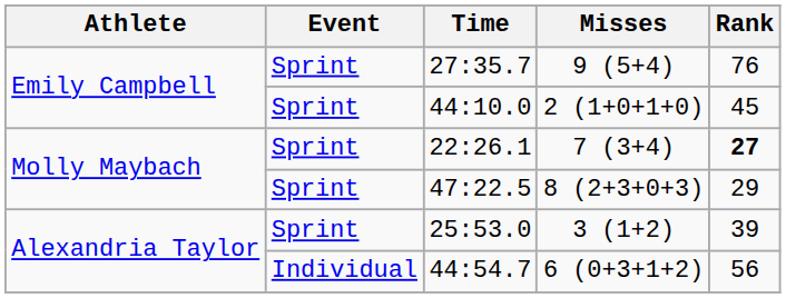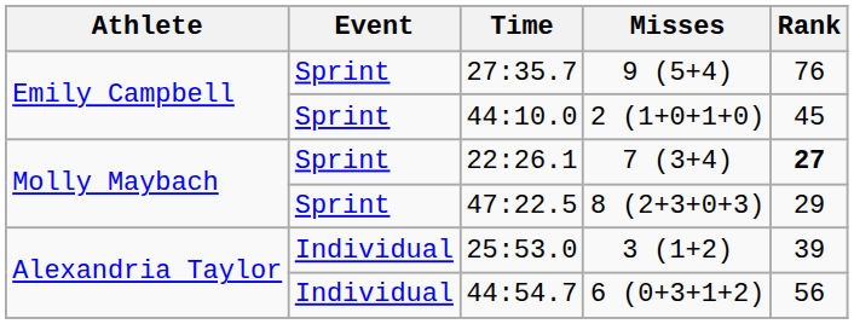25:53.0 | Event: Sprint -> Individual
